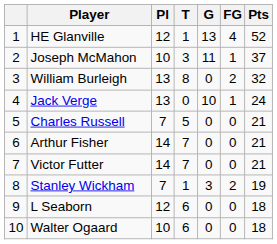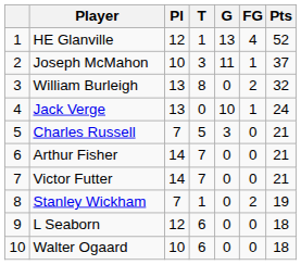Charles Russell | G: 0 -> 3
Stanley Wickham | G: 3 -> 0
